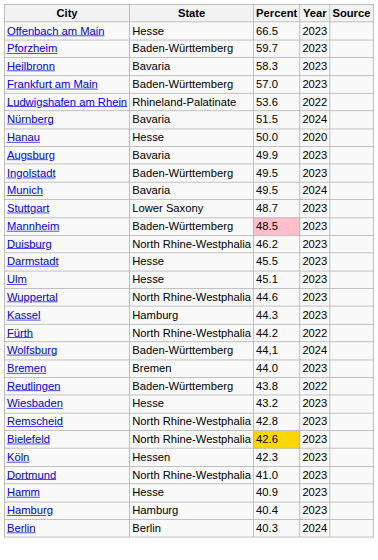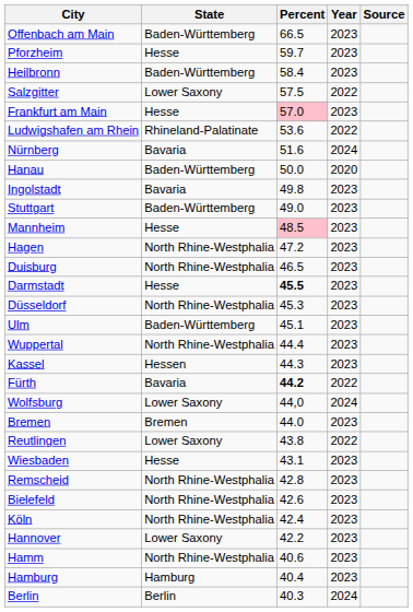Offenbach am Main | State: Hesse -> Baden-Württemberg
Pforzheim | State: Baden-Württemberg -> Hesse
Heilbronn | State: Bavaria -> Baden-Württemberg
Heilbronn | Percent: 58.3 -> 58.4
+ row: Salzgitter | Lower Saxony | 57.5 | 2022
Frankfurt am Main | State: Baden-Württemberg -> Hesse
Frankfurt am Main | Percent: no background -> pink background
Nürnberg | Percent: 51.5 -> 51.6
Hanau | State: Hesse -> Baden-Württemberg
- row: Augsburg | Bavaria | 49.9 | 2023
Ingolstadt | State: Baden-Württemberg -> Bavaria
Ingolstadt | Percent: 49.5 -> 49.8
- row: Munich | Bavaria | 49.5 | 2024
Stuttgart | State: Lower Saxony -> Baden-Württemberg
Stuttgart | Percent: 48.7 -> 49.0
Mannheim | State: Baden-Württemberg -> Hesse
+ row: Hagen | North Rhine-Westphalia | 47.2 | 2023
Duisburg | Percent: 46.2 -> 46.5
Darmstadt | Percent: normal -> bold
+ row: Düsseldorf | North Rhine-Westphalia | 45.3 | 2023
Ulm | State: Hesse -> Baden-Württemberg
Wuppertal | Percent: 44.6 -> 44.4
Kassel | State: Hamburg -> Hessen
Fürth | State: North Rhine-Westphalia -> Bavaria
Fürth | Percent: normal -> bold
Wolfsburg | State: Baden-Württemberg -> Lower Saxony
Wolfsburg | Percent: 44,1 -> 44,0
Reutlingen | State: Baden-Württemberg -> Lower Saxony
Wiesbaden | Percent: 43.2 -> 43.1
Bielefeld | Percent: gold background -> no background
Köln | State: Hessen -> North Rhine-Westphalia
Köln | Percent: 42.3 -> 42.4
+ row: Hannover | Lower Saxony | 42.2 | 2023
- row: Dortmund | North Rhine-Westphalia | 41.0 | 2023
Hamm | State: Hesse -> North Rhine-Westphalia
Hamm | Percent: 40.9 -> 40.6
